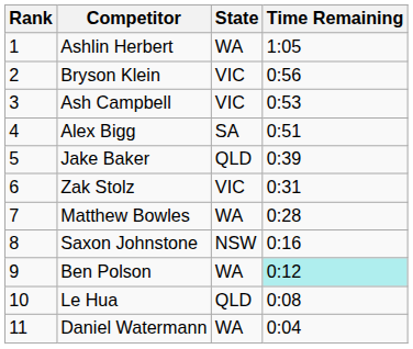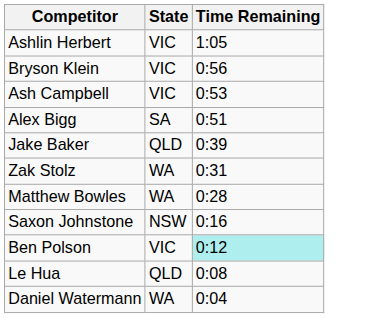- column: Rank | 1 | 2 | 3 | 4 | 5 | 6 | 7 | 8 | 9 | 10 | 11
Ashlin Herbert | State: WA -> VIC
Zak Stolz | State: VIC -> WA
Ben Polson | State: WA -> VIC
